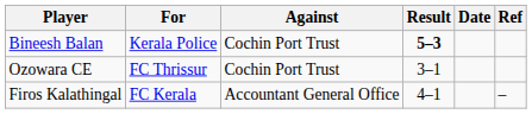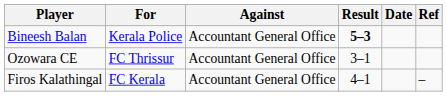Bineesh Balan | Against: Cochin Port Trust -> Accountant General Office
Ozowara CE | Against: Cochin Port Trust -> Accountant General Office
